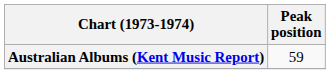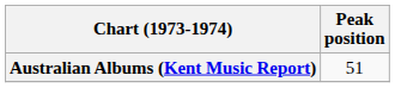Australian Albums (Kent Music Report) | Peak position: 59 -> 51
